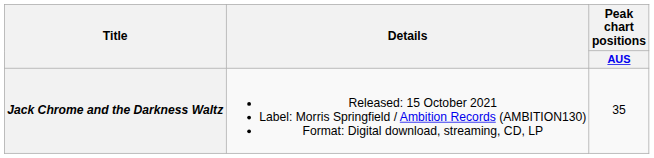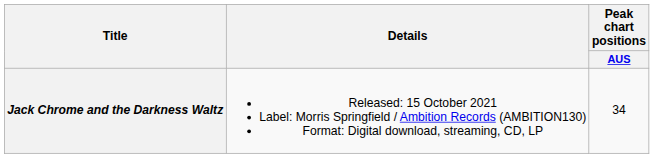Jack Chrome and the Darkness Waltz | Peak chart positions / AUS: 35 -> 34
